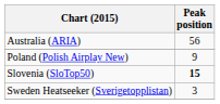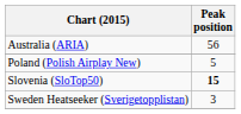Poland (Polish Airplay New) | Peak position: 9 -> 5
